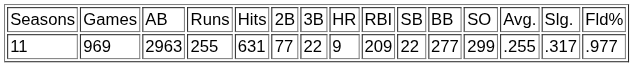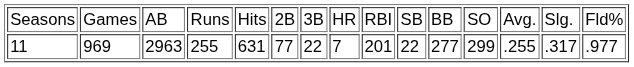11 | column 8: 9 -> 7
11 | column 9: 209 -> 201
